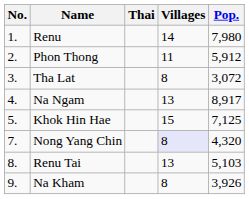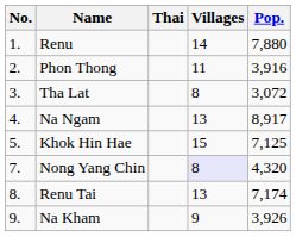Renu | Pop.: 7,980 -> 7,880
Phon Thong | Pop.: 5,912 -> 3,916
Renu Tai | Pop.: 5,103 -> 7,174
Na Kham | Villages: 8 -> 9
